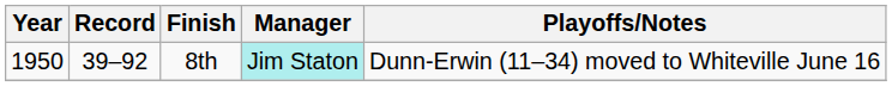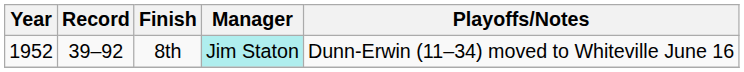8th | Year: 1950 -> 1952
